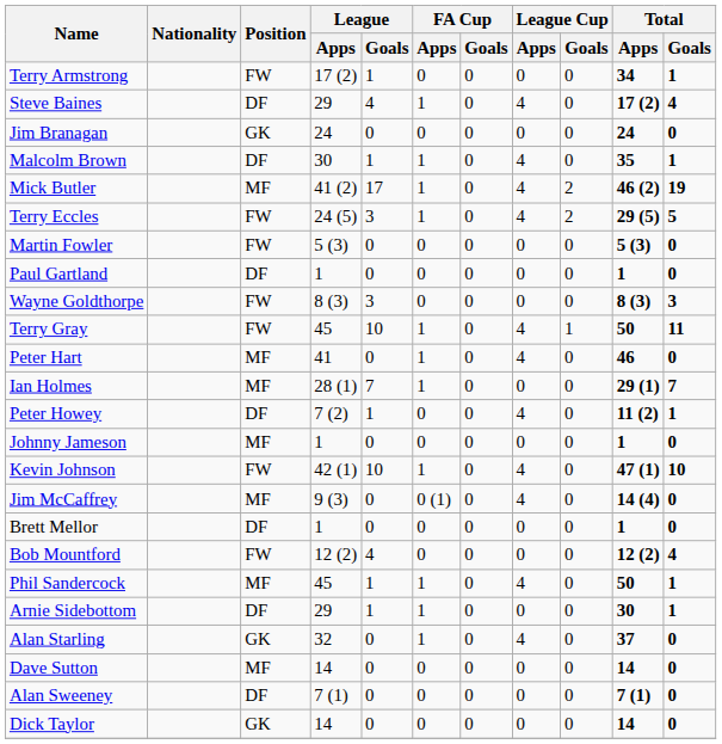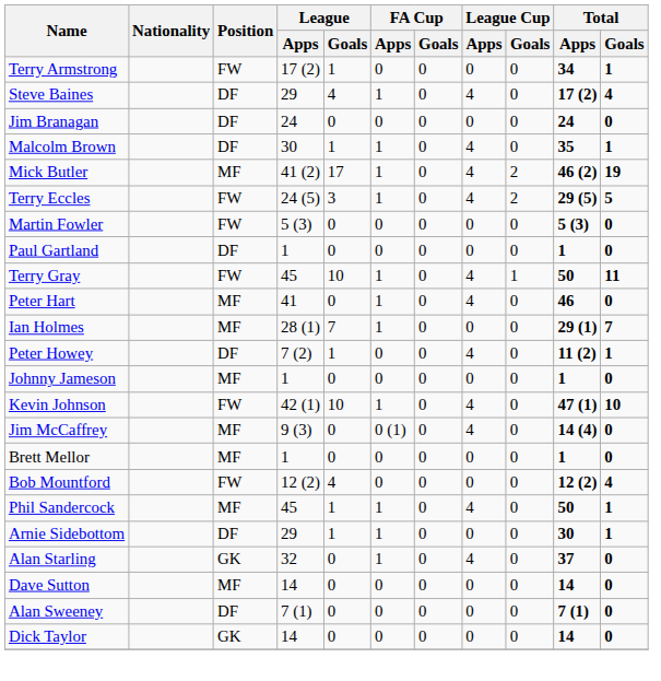Jim Branagan | Position: GK -> DF
- row: Wayne Goldthorpe | FW | 8 (3) | 3 | 0 | 0 | 0 | 0 | 8 (3) | 3
Brett Mellor | Position: DF -> MF
